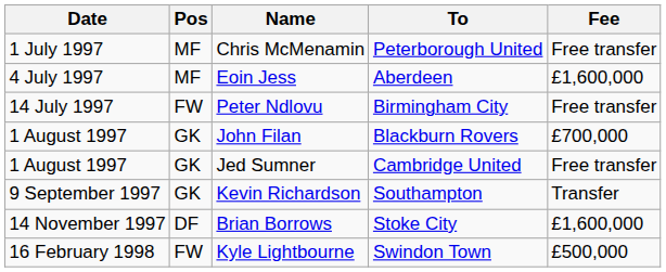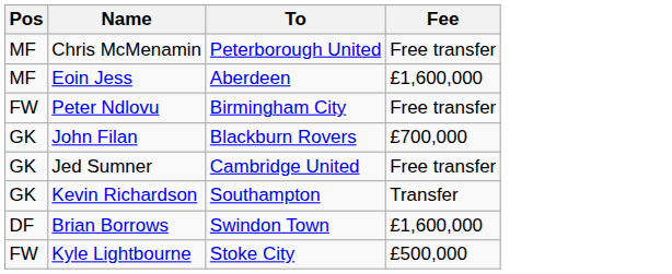- column: Date | 1 July 1997 | 4 July 1997 | 14 July 1997 | 1 August 1997 | 1 August 1997 | 9 September 1997 | 14 November 1997 | 16 February 1998
Brian Borrows | To: Stoke City -> Swindon Town
Kyle Lightbourne | To: Swindon Town -> Stoke City
